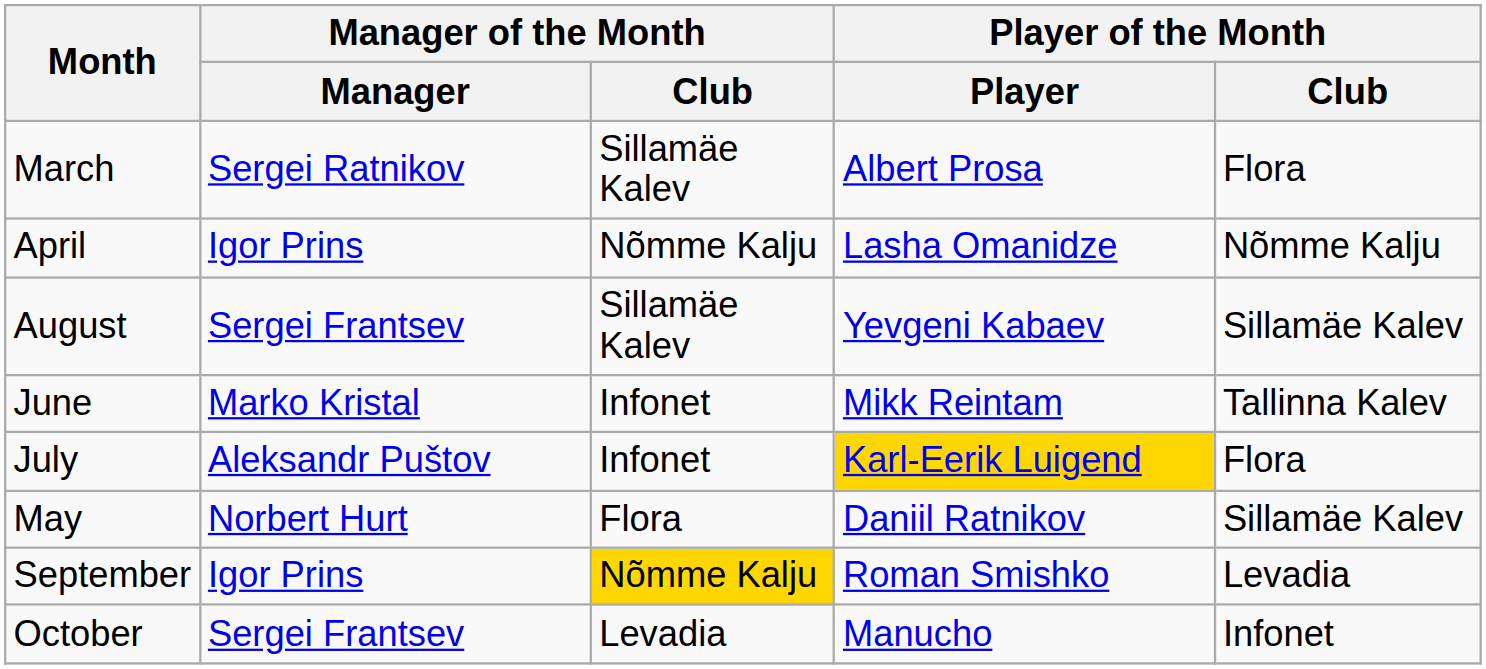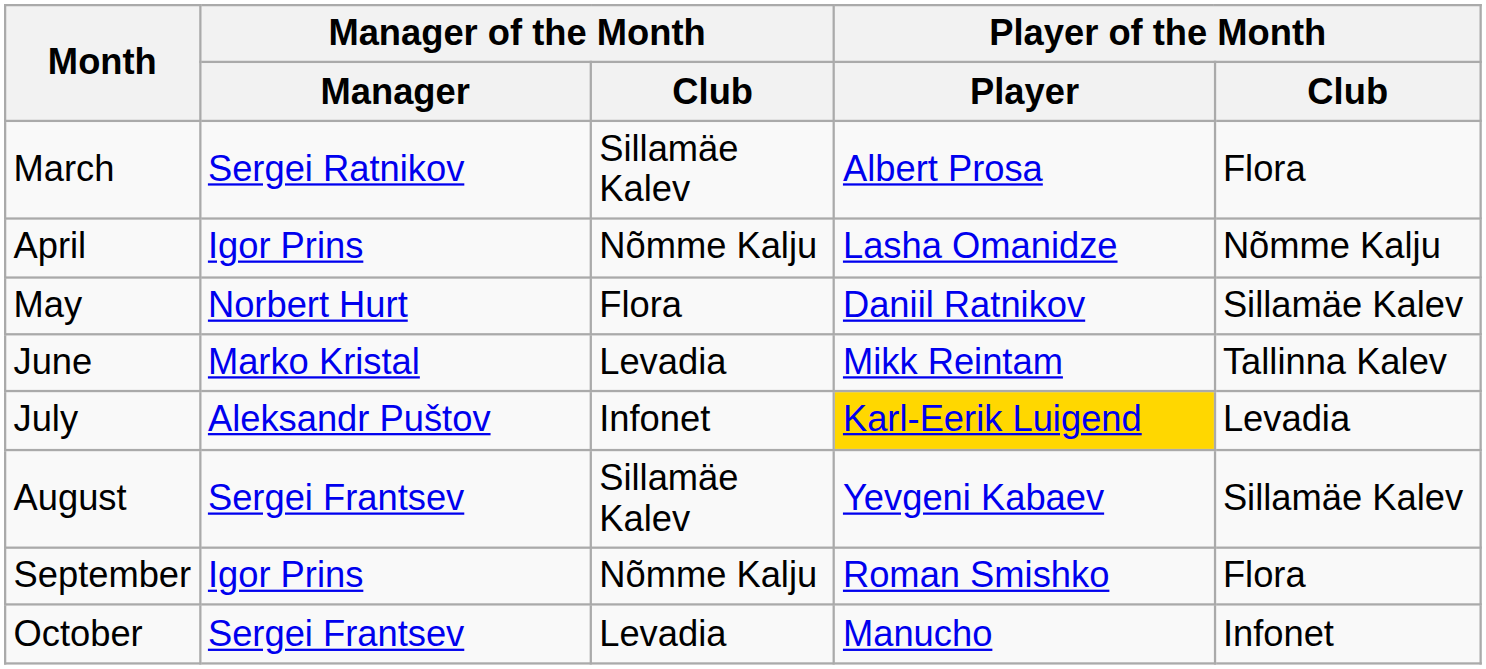rows swapped: May <-> August
June | Manager of the Month / Club: Infonet -> Levadia
July | Player of the Month / Club: Flora -> Levadia
September | Manager of the Month / Club: gold background -> no background
September | Player of the Month / Club: Levadia -> Flora
